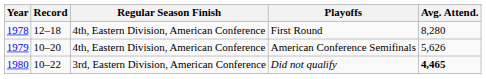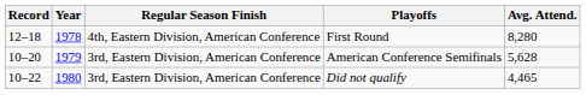columns swapped: Year <-> Record
American Conference Semifinals | Regular Season Finish: 4th, Eastern Division, American Conference -> 3rd, Eastern Division, American Conference
American Conference Semifinals | Avg. Attend.: 5,626 -> 5,628
Did not qualify | Avg. Attend.: bold -> normal
